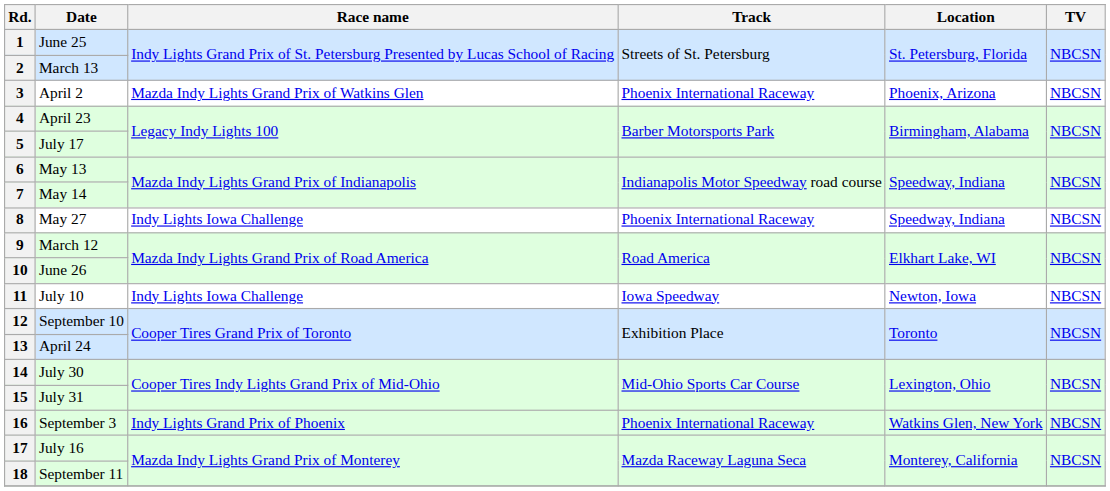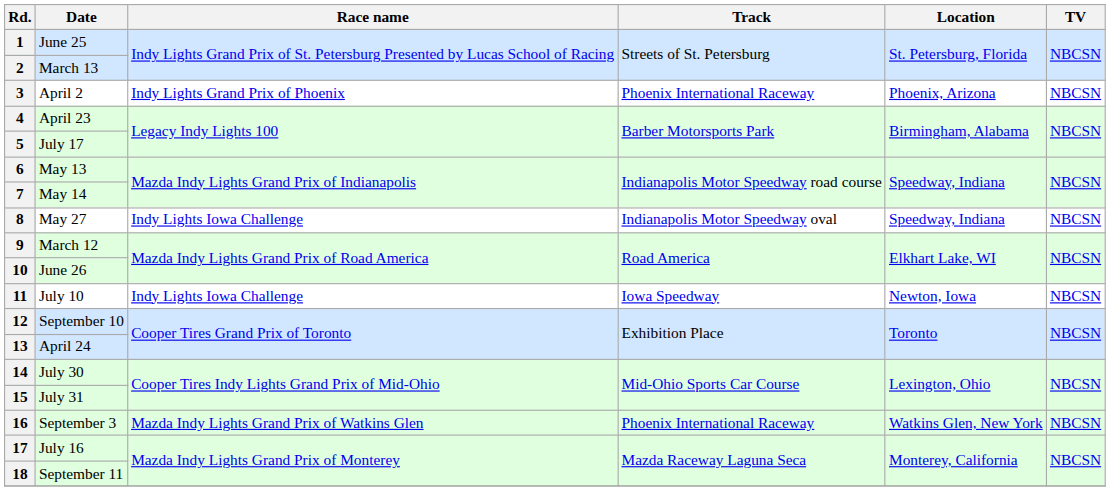3 | Race name: Mazda Indy Lights Grand Prix of Watkins Glen -> Indy Lights Grand Prix of Phoenix
8 | Track: Phoenix International Raceway -> Indianapolis Motor Speedway oval
16 | Race name: Indy Lights Grand Prix of Phoenix -> Mazda Indy Lights Grand Prix of Watkins Glen
